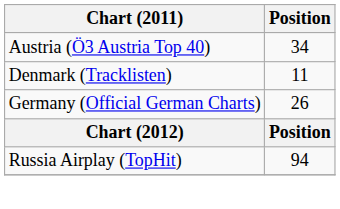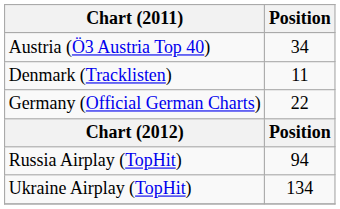Germany (Official German Charts) | Position: 26 -> 22
+ row: Ukraine Airplay (TopHit) | 134
